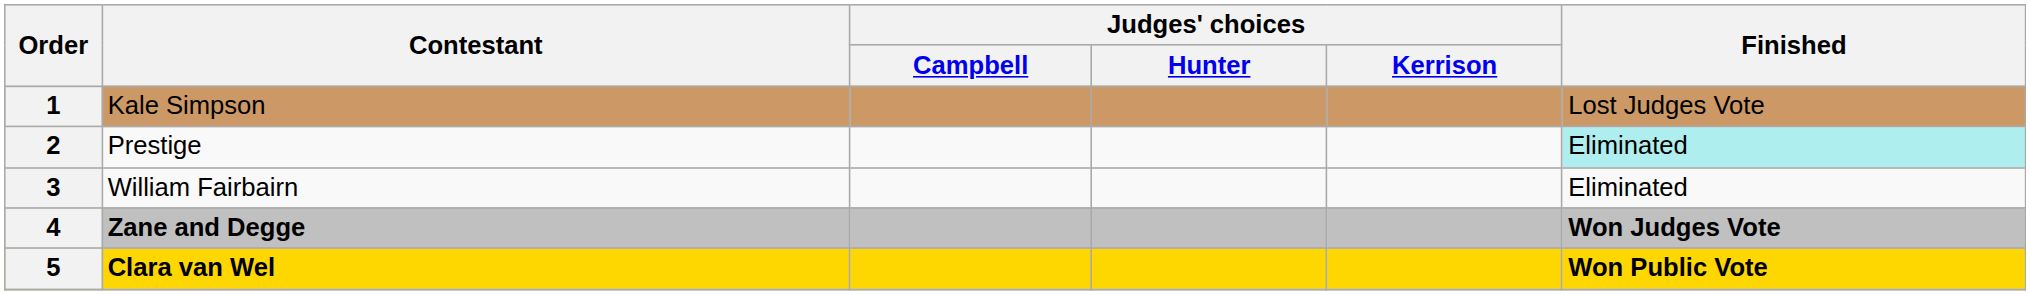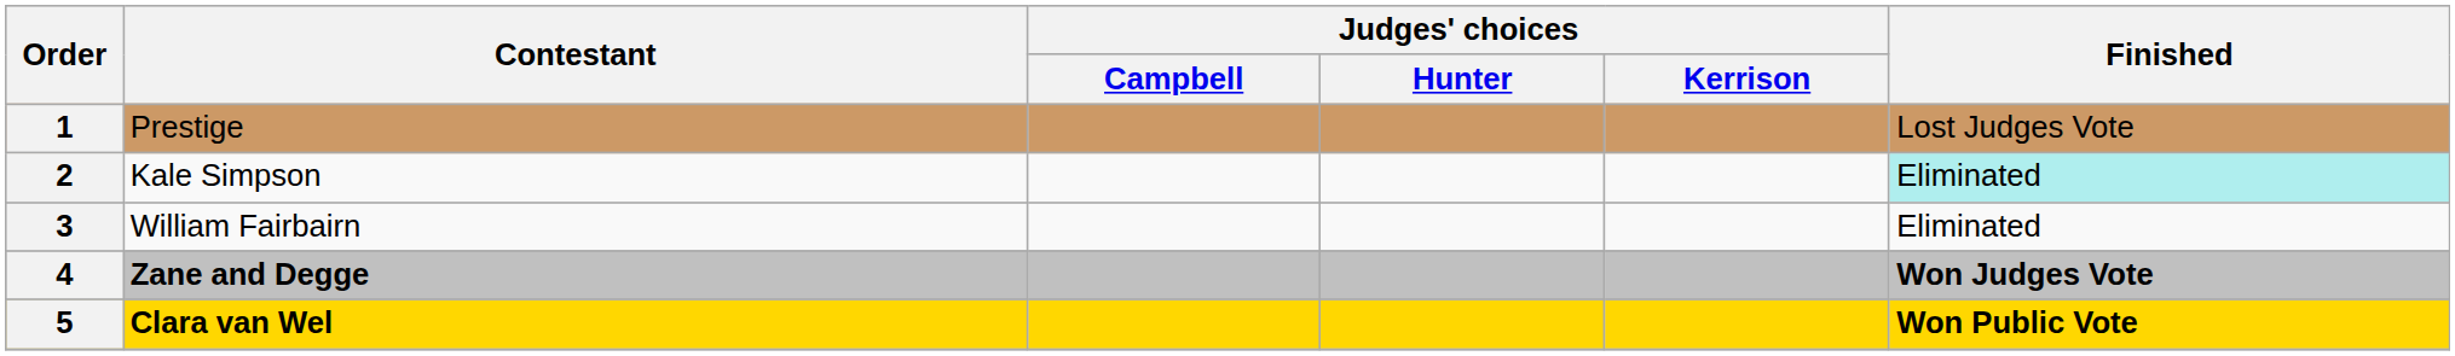1 | Contestant: Kale Simpson -> Prestige
2 | Contestant: Prestige -> Kale Simpson
